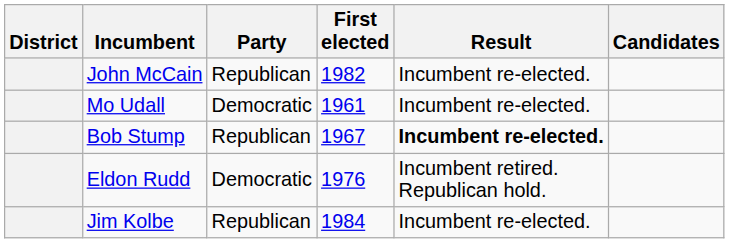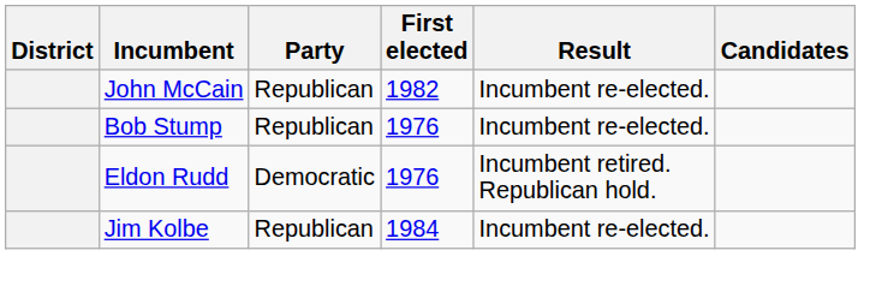- row: Mo Udall | Democratic | 1961 | Incumbent re-elected.
Bob Stump | First elected: 1967 -> 1976
Bob Stump | Result: bold -> normal
